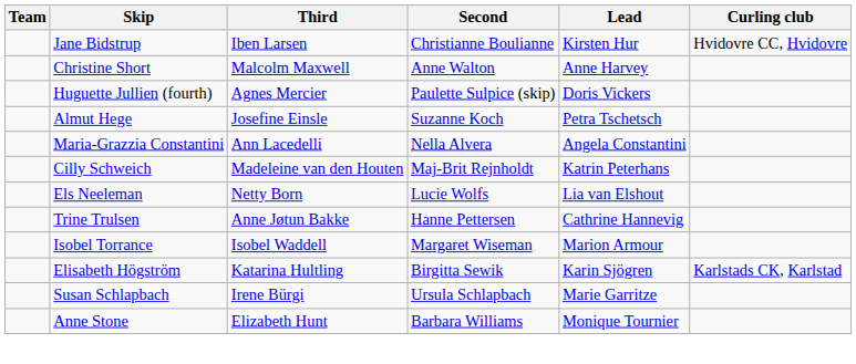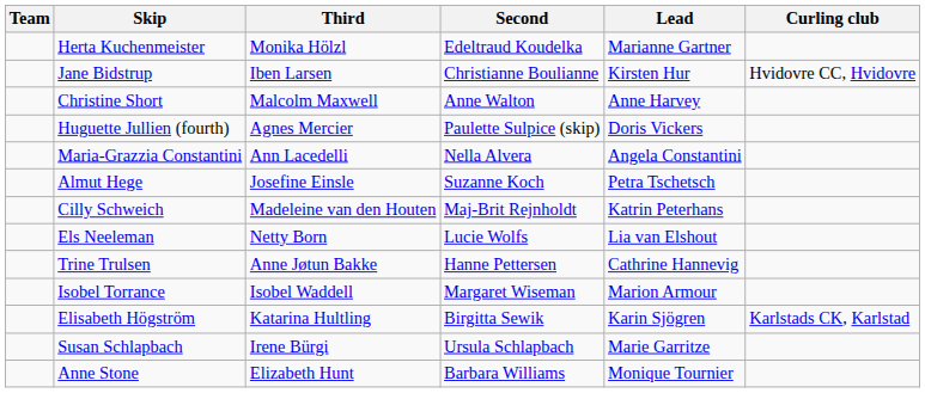+ row: Herta Kuchenmeister | Monika Hölzl | Edeltraud Koudelka | Marianne Gartner
rows swapped: Almut Hege <-> Maria-Grazzia Constantini
